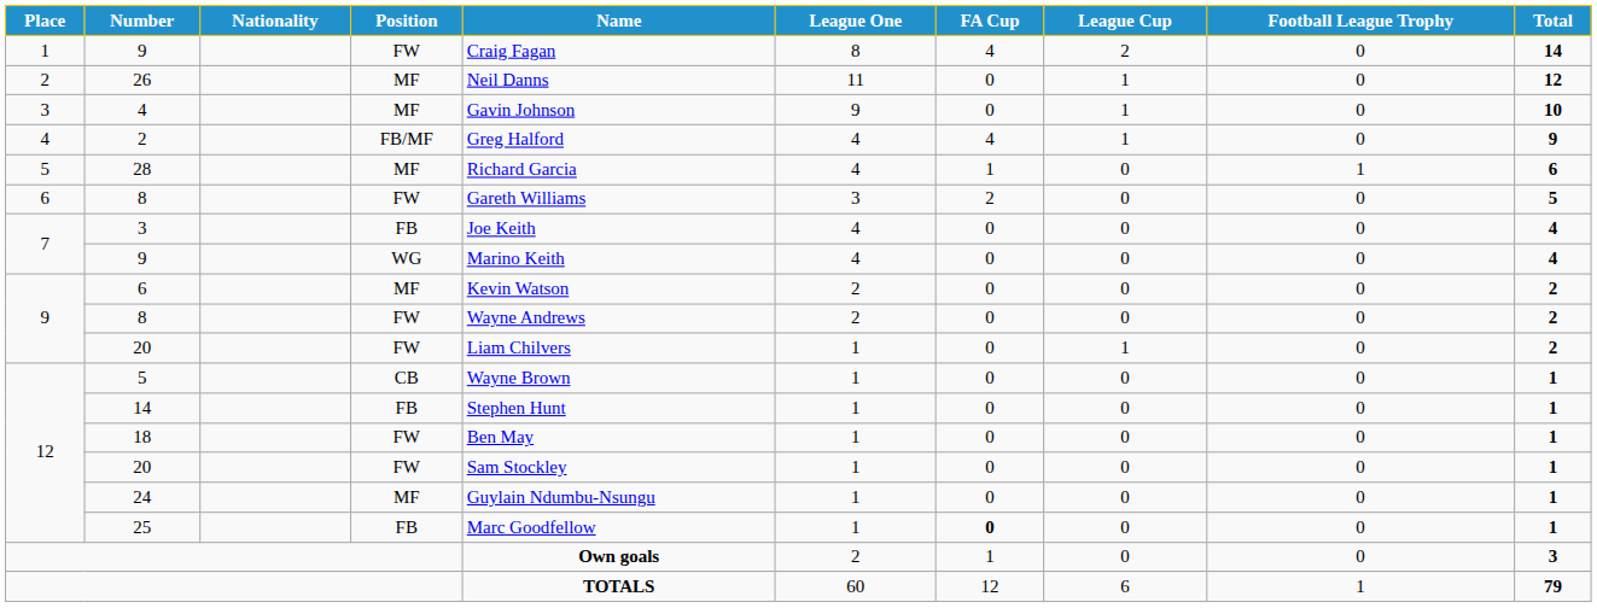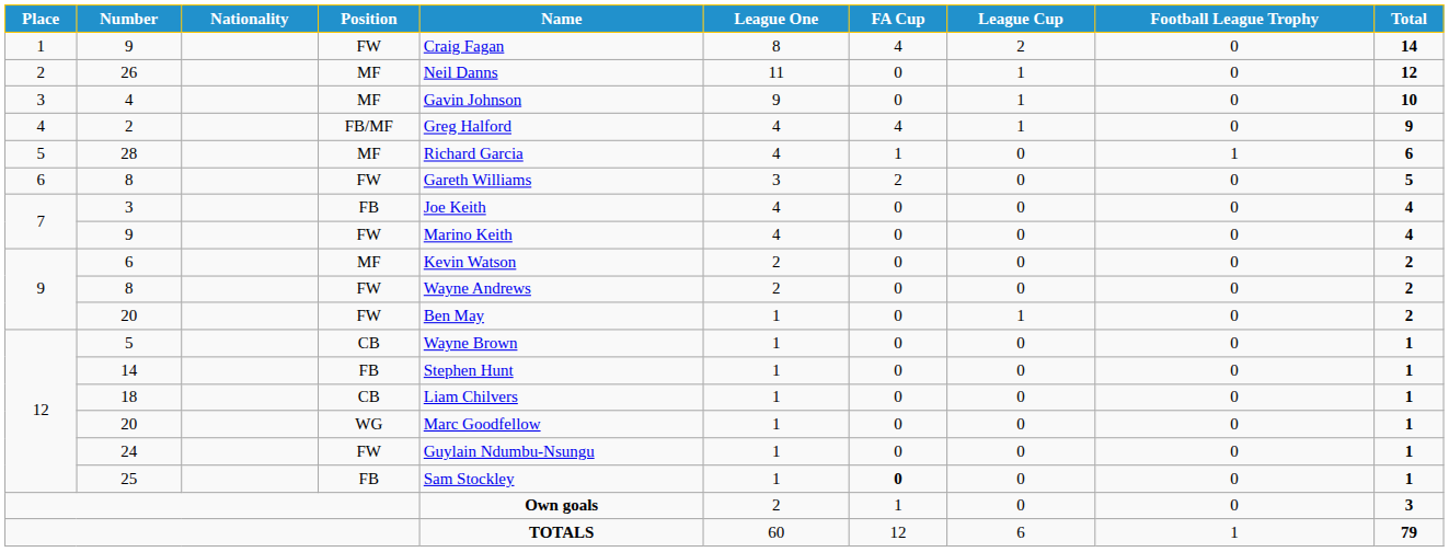7 / 9 | Position: WG -> FW
9 / 20 | Name: Liam Chilvers -> Ben May
18 | Position: FW -> CB
18 | Name: Ben May -> Liam Chilvers
12 / 20 | Position: FW -> WG
12 / 20 | Name: Sam Stockley -> Marc Goodfellow
24 | Position: MF -> FW
25 | Name: Marc Goodfellow -> Sam Stockley
